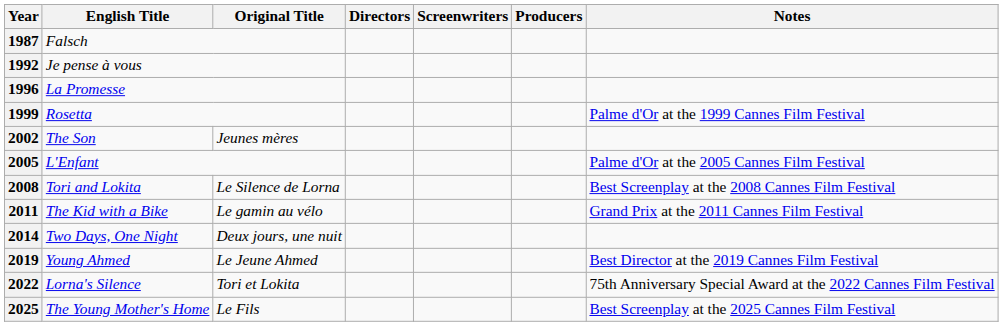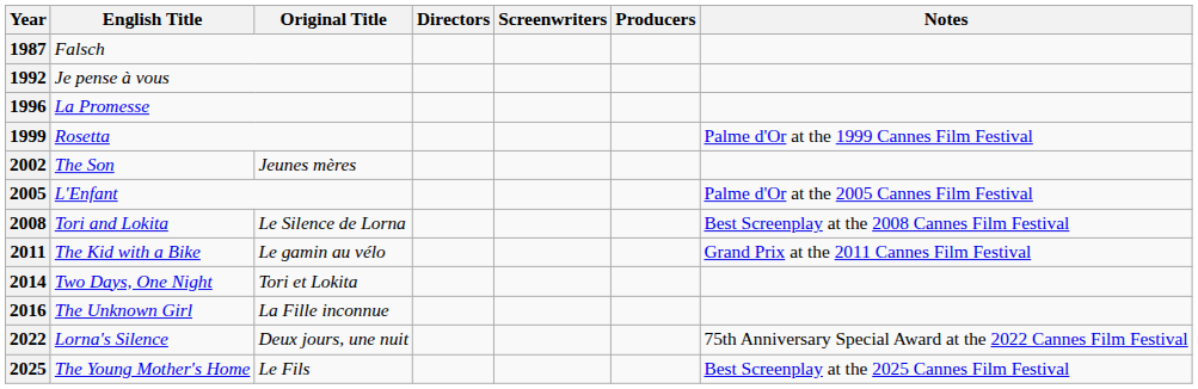2014 | Original Title: Deux jours, une nuit -> Tori et Lokita
+ row: 2016 | The Unknown Girl | La Fille inconnue
- row: 2019 | Young Ahmed | Le Jeune Ahmed | Best Director at the 2019 Cannes Film Festival
2022 | Original Title: Tori et Lokita -> Deux jours, une nuit
